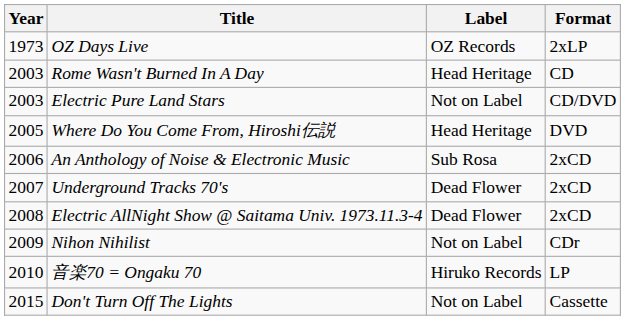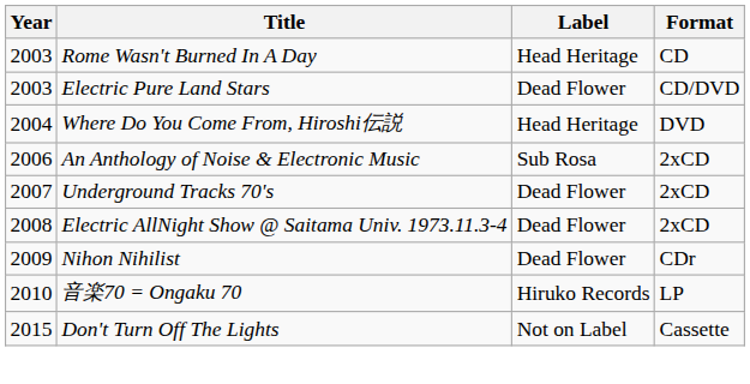- row: 1973 | OZ Days Live | OZ Records | 2xLP
Electric Pure Land Stars | Label: Not on Label -> Dead Flower
Where Do You Come From, Hiroshi伝説 | Year: 2005 -> 2004
Nihon Nihilist | Label: Not on Label -> Dead Flower
